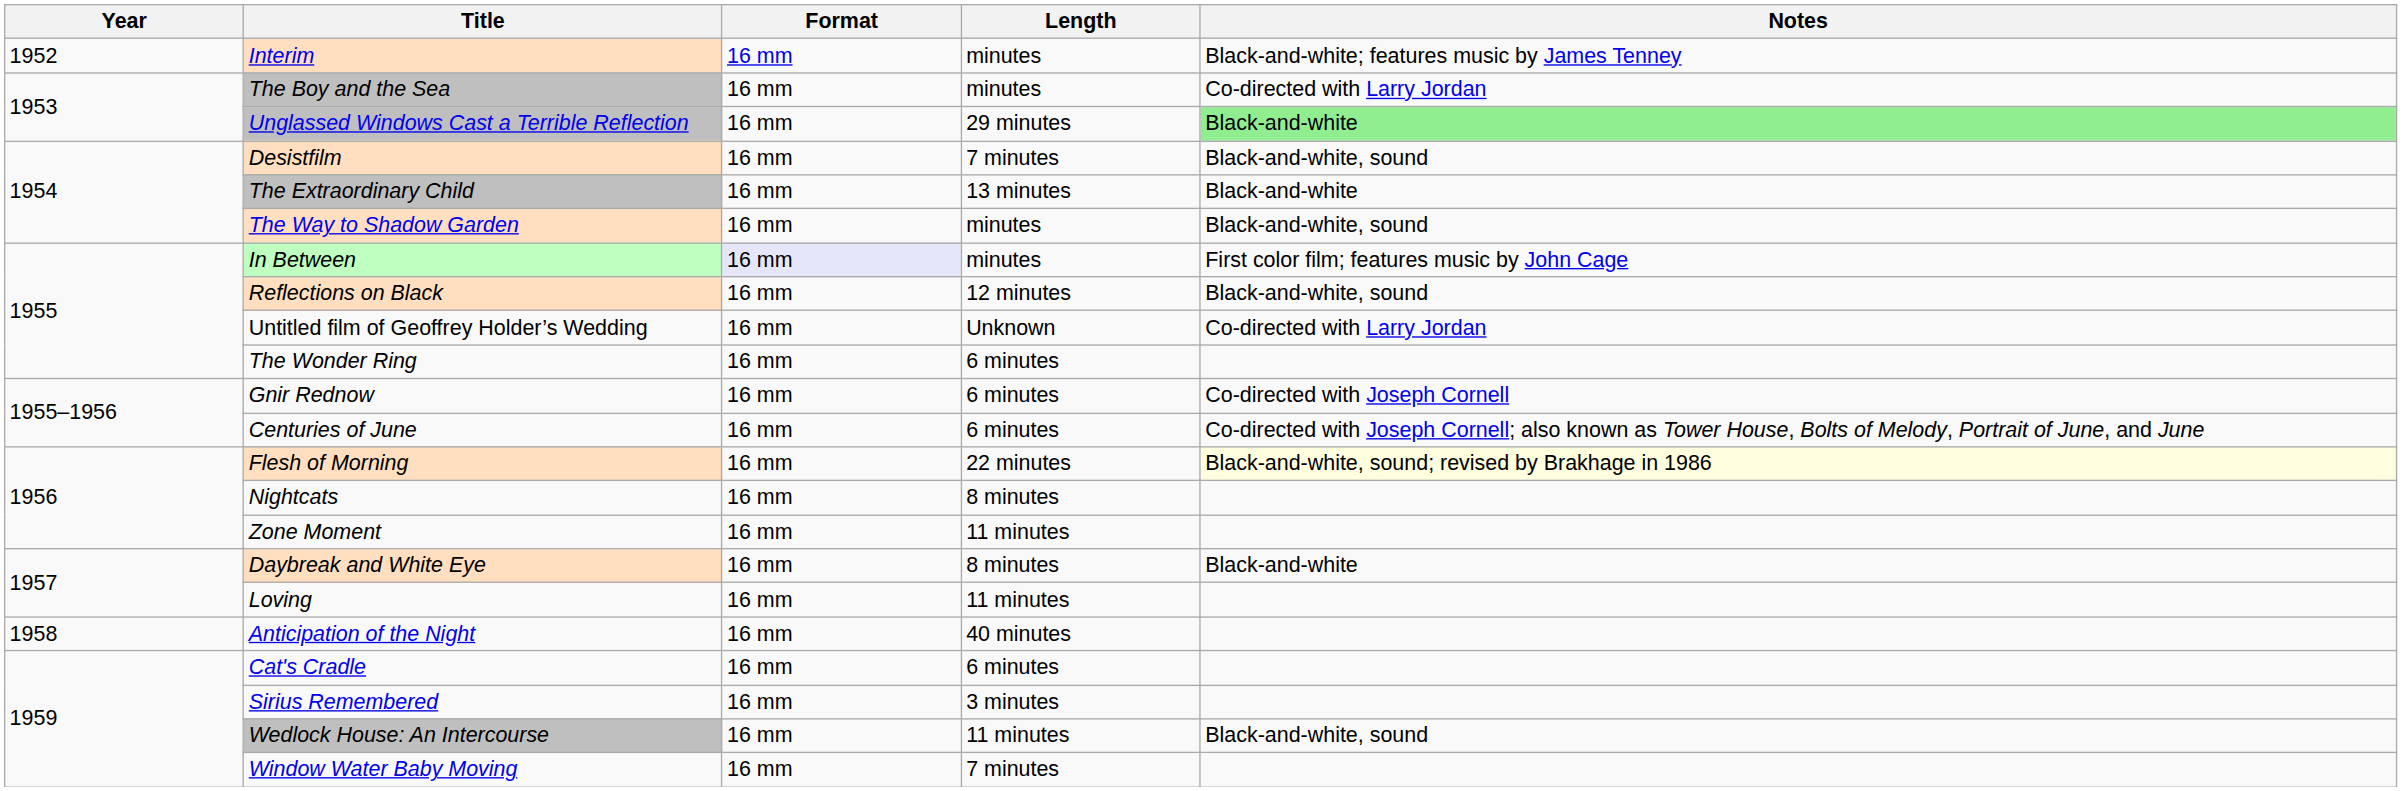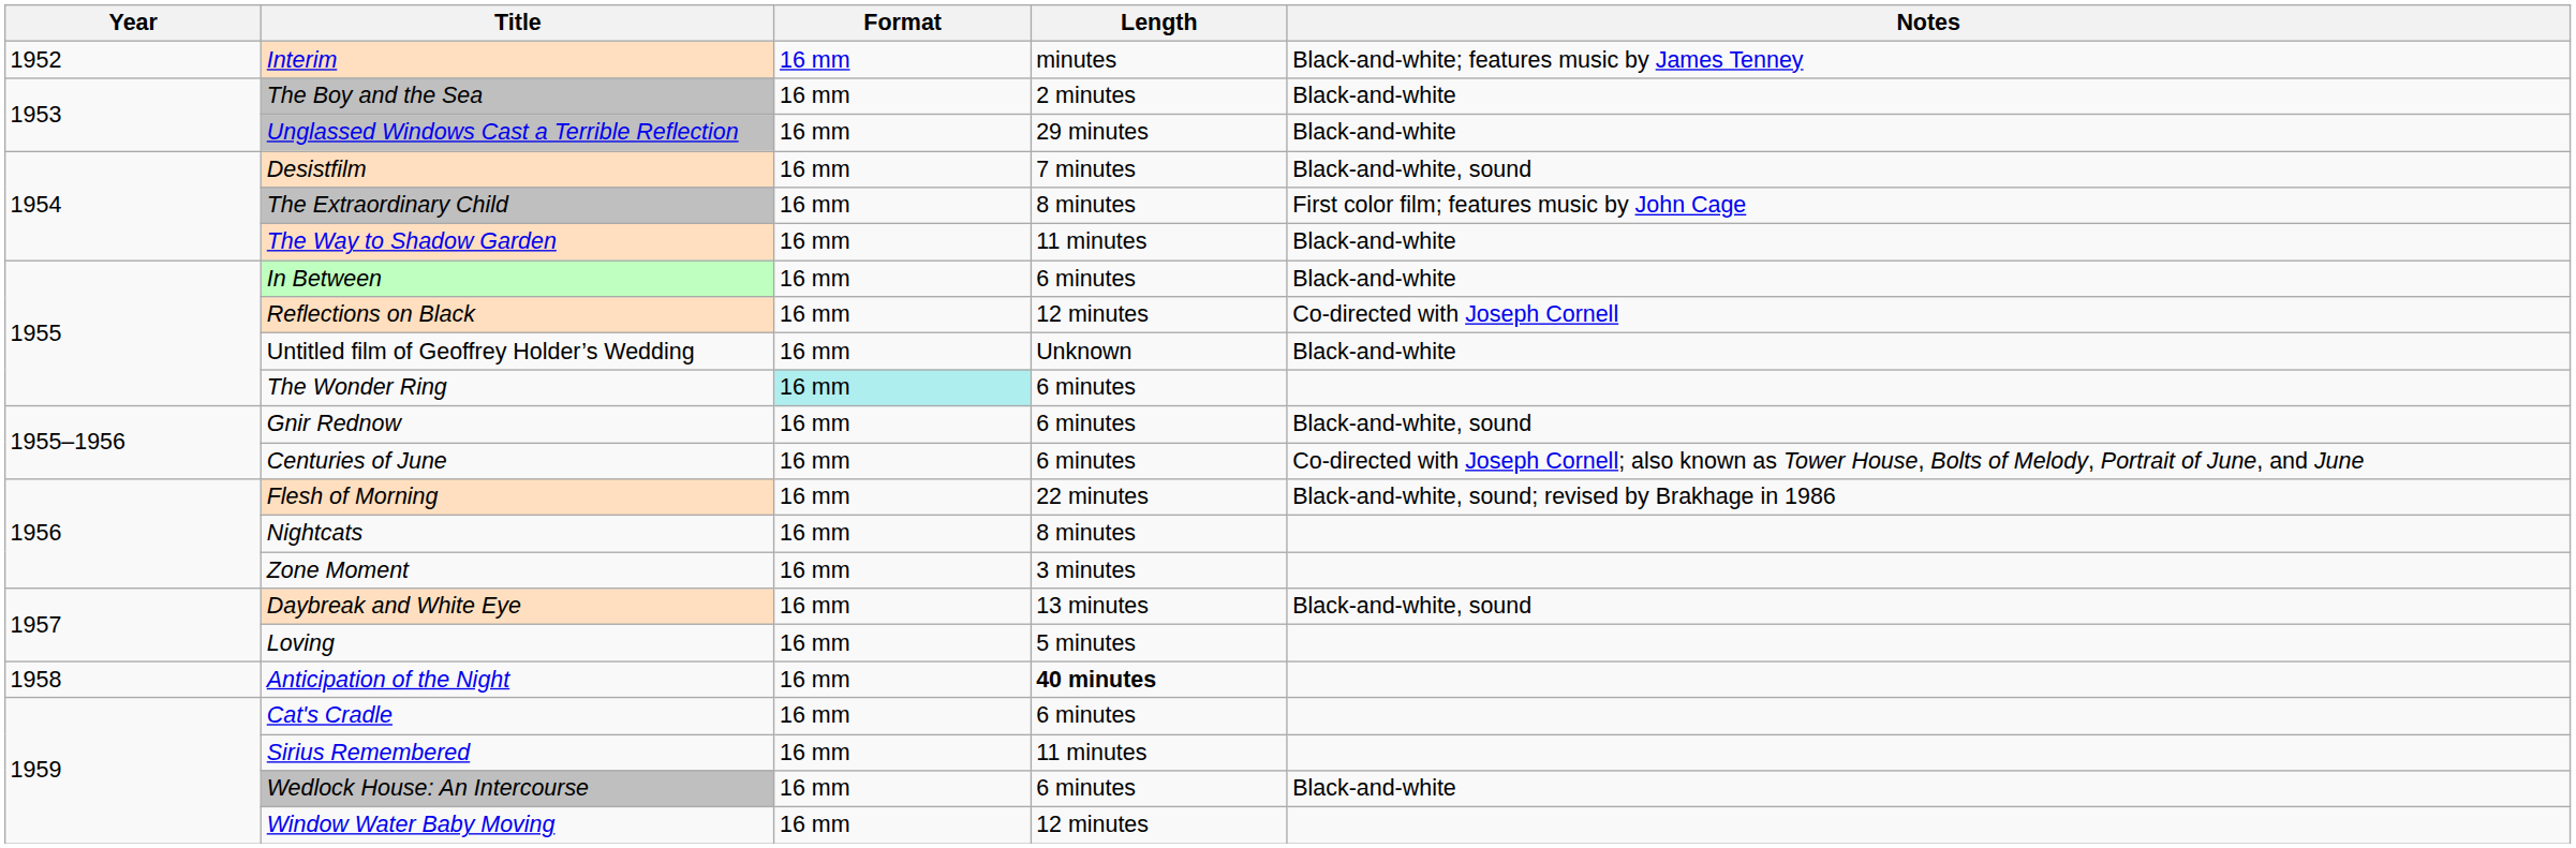The Boy and the Sea | Length: minutes -> 2 minutes
The Boy and the Sea | Notes: Co-directed with Larry Jordan -> Black-and-white
Unglassed Windows Cast a Terrible Reflection | Notes: lightgreen background -> no background
The Extraordinary Child | Length: 13 minutes -> 8 minutes
The Extraordinary Child | Notes: Black-and-white -> First color film; features music by John Cage
The Way to Shadow Garden | Length: minutes -> 11 minutes
The Way to Shadow Garden | Notes: Black-and-white, sound -> Black-and-white
In Between | Format: lavender background -> no background
In Between | Length: minutes -> 6 minutes
In Between | Notes: First color film; features music by John Cage -> Black-and-white
Reflections on Black | Notes: Black-and-white, sound -> Co-directed with Joseph Cornell
Untitled film of Geoffrey Holder’s Wedding | Notes: Co-directed with Larry Jordan -> Black-and-white
The Wonder Ring | Format: no background -> paleturquoise background
Gnir Rednow | Notes: Co-directed with Joseph Cornell -> Black-and-white, sound
Flesh of Morning | Notes: lightyellow background -> no background
Zone Moment | Length: 11 minutes -> 3 minutes
Daybreak and White Eye | Length: 8 minutes -> 13 minutes
Daybreak and White Eye | Notes: Black-and-white -> Black-and-white, sound
Loving | Length: 11 minutes -> 5 minutes
Anticipation of the Night | Length: normal -> bold
Sirius Remembered | Length: 3 minutes -> 11 minutes
Wedlock House: An Intercourse | Length: 11 minutes -> 6 minutes
Wedlock House: An Intercourse | Notes: Black-and-white, sound -> Black-and-white
Window Water Baby Moving | Length: 7 minutes -> 12 minutes
